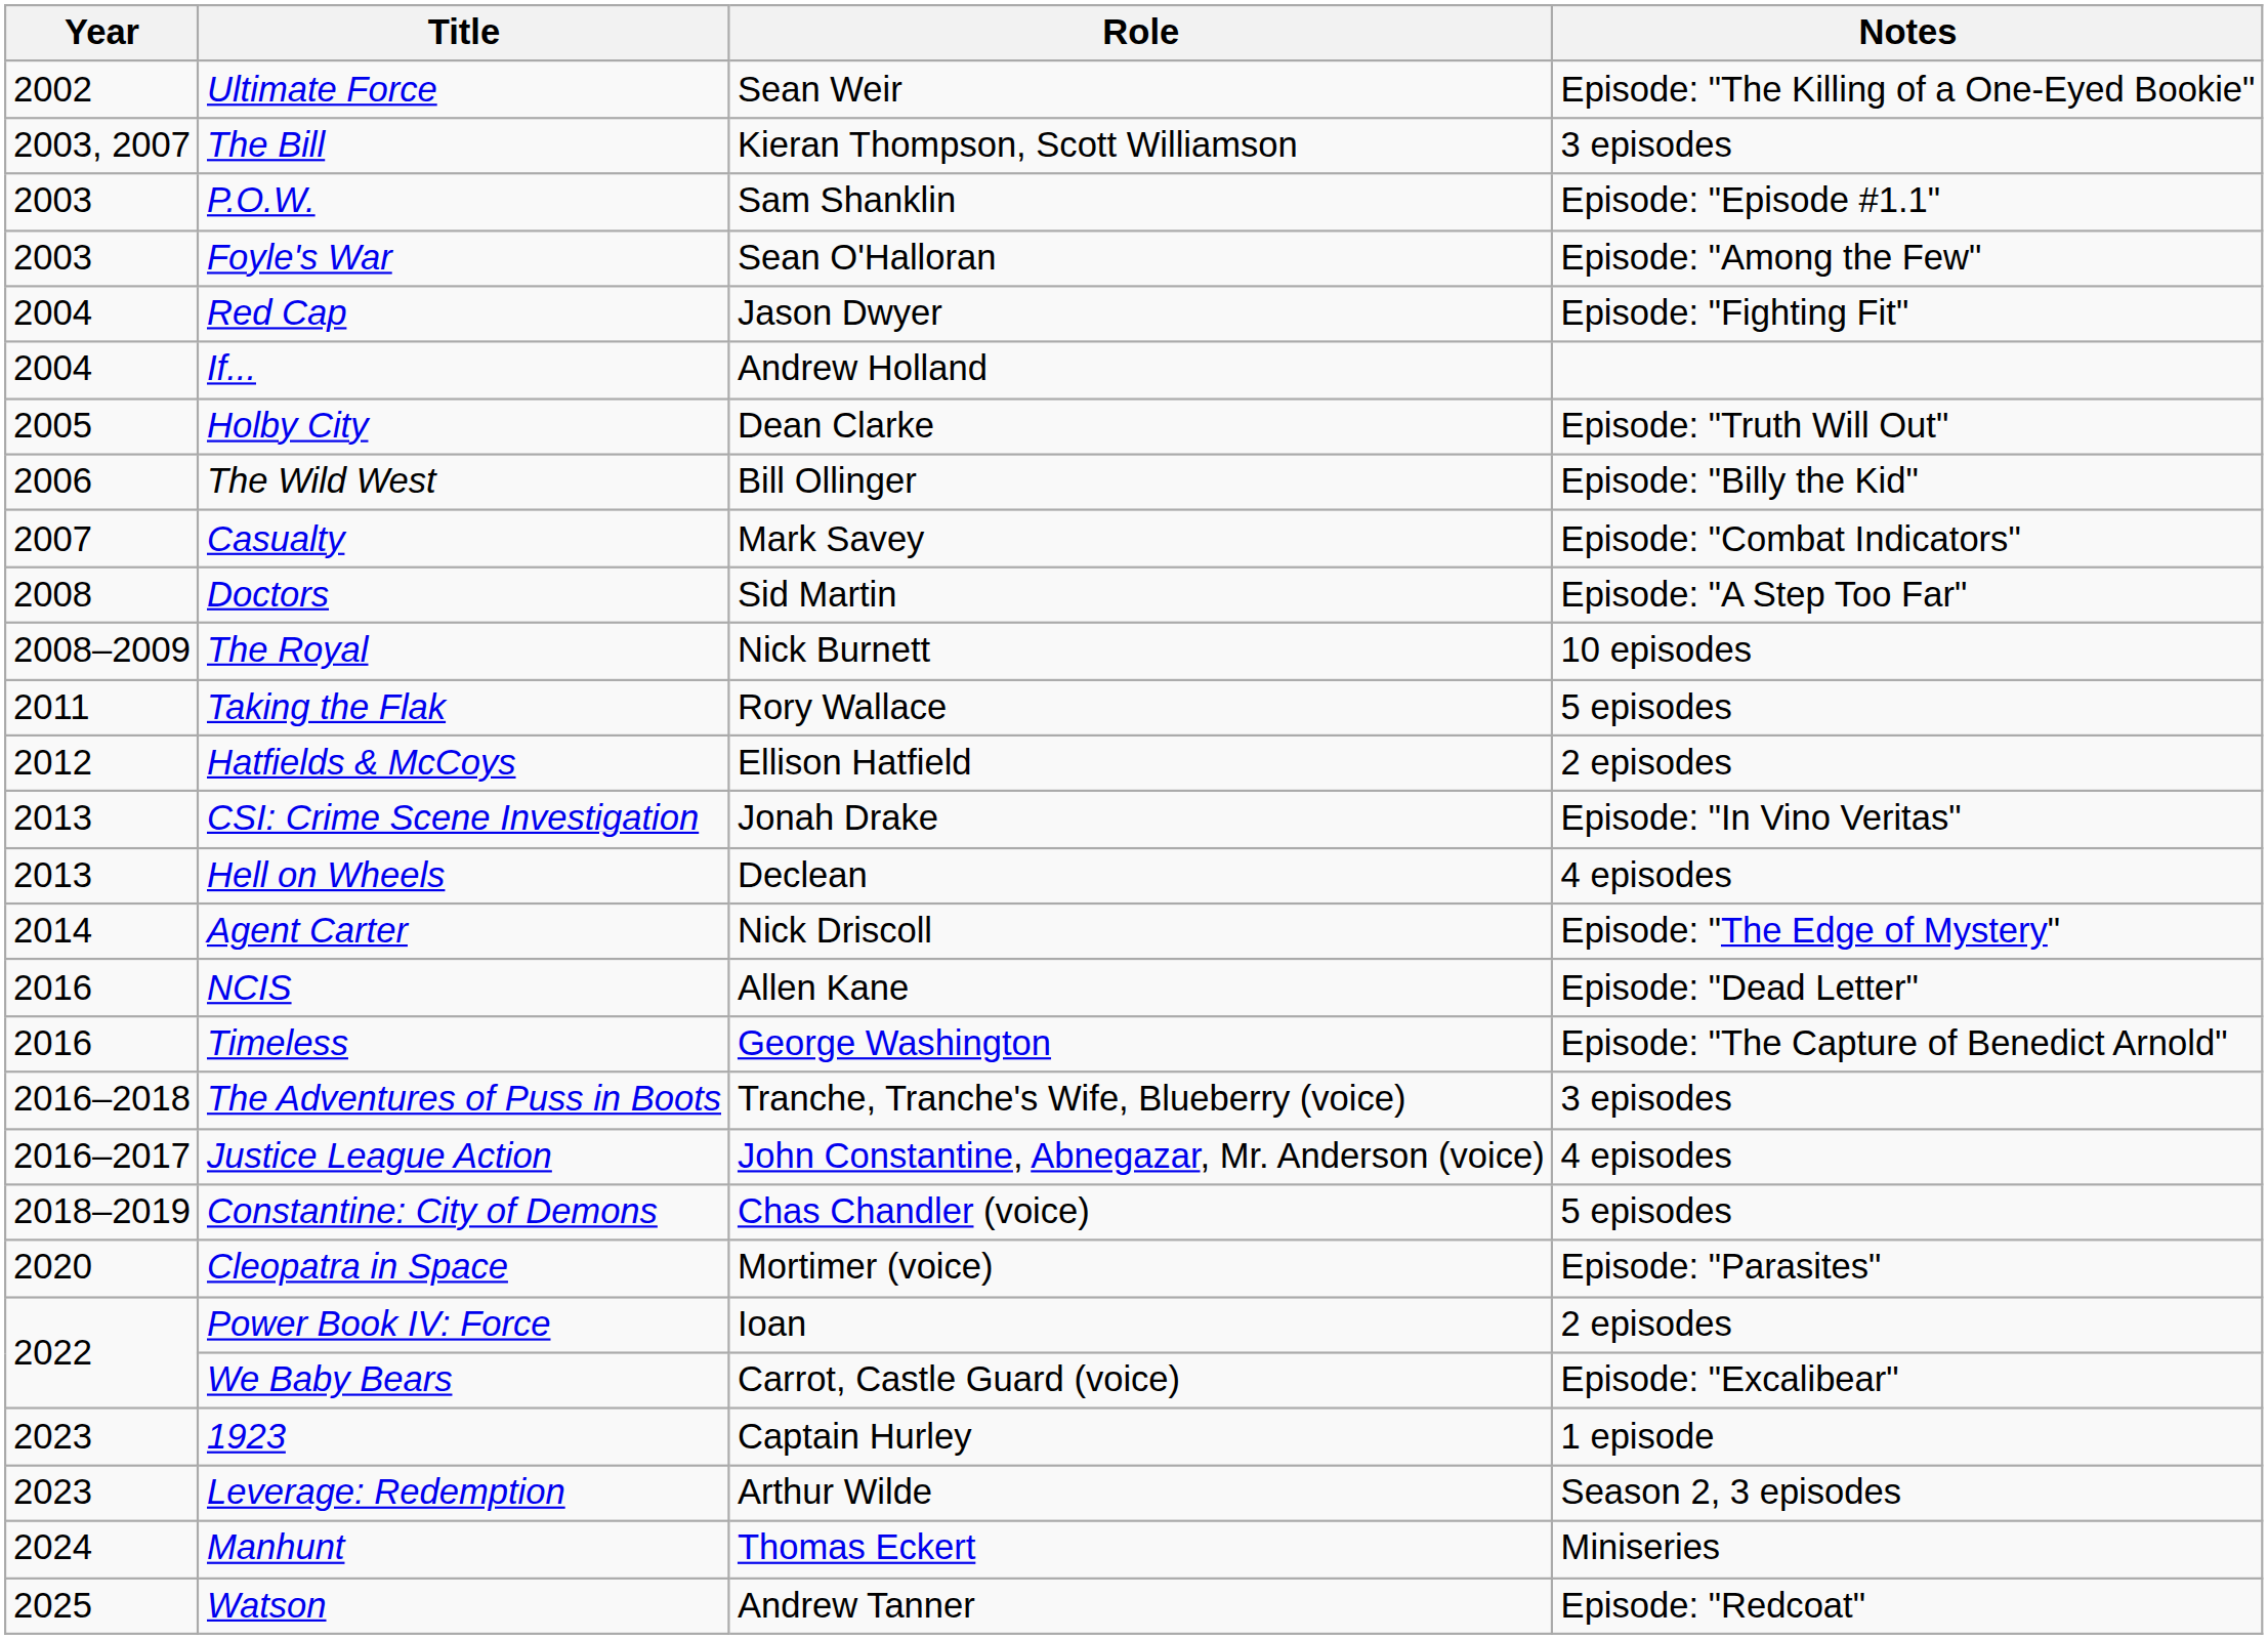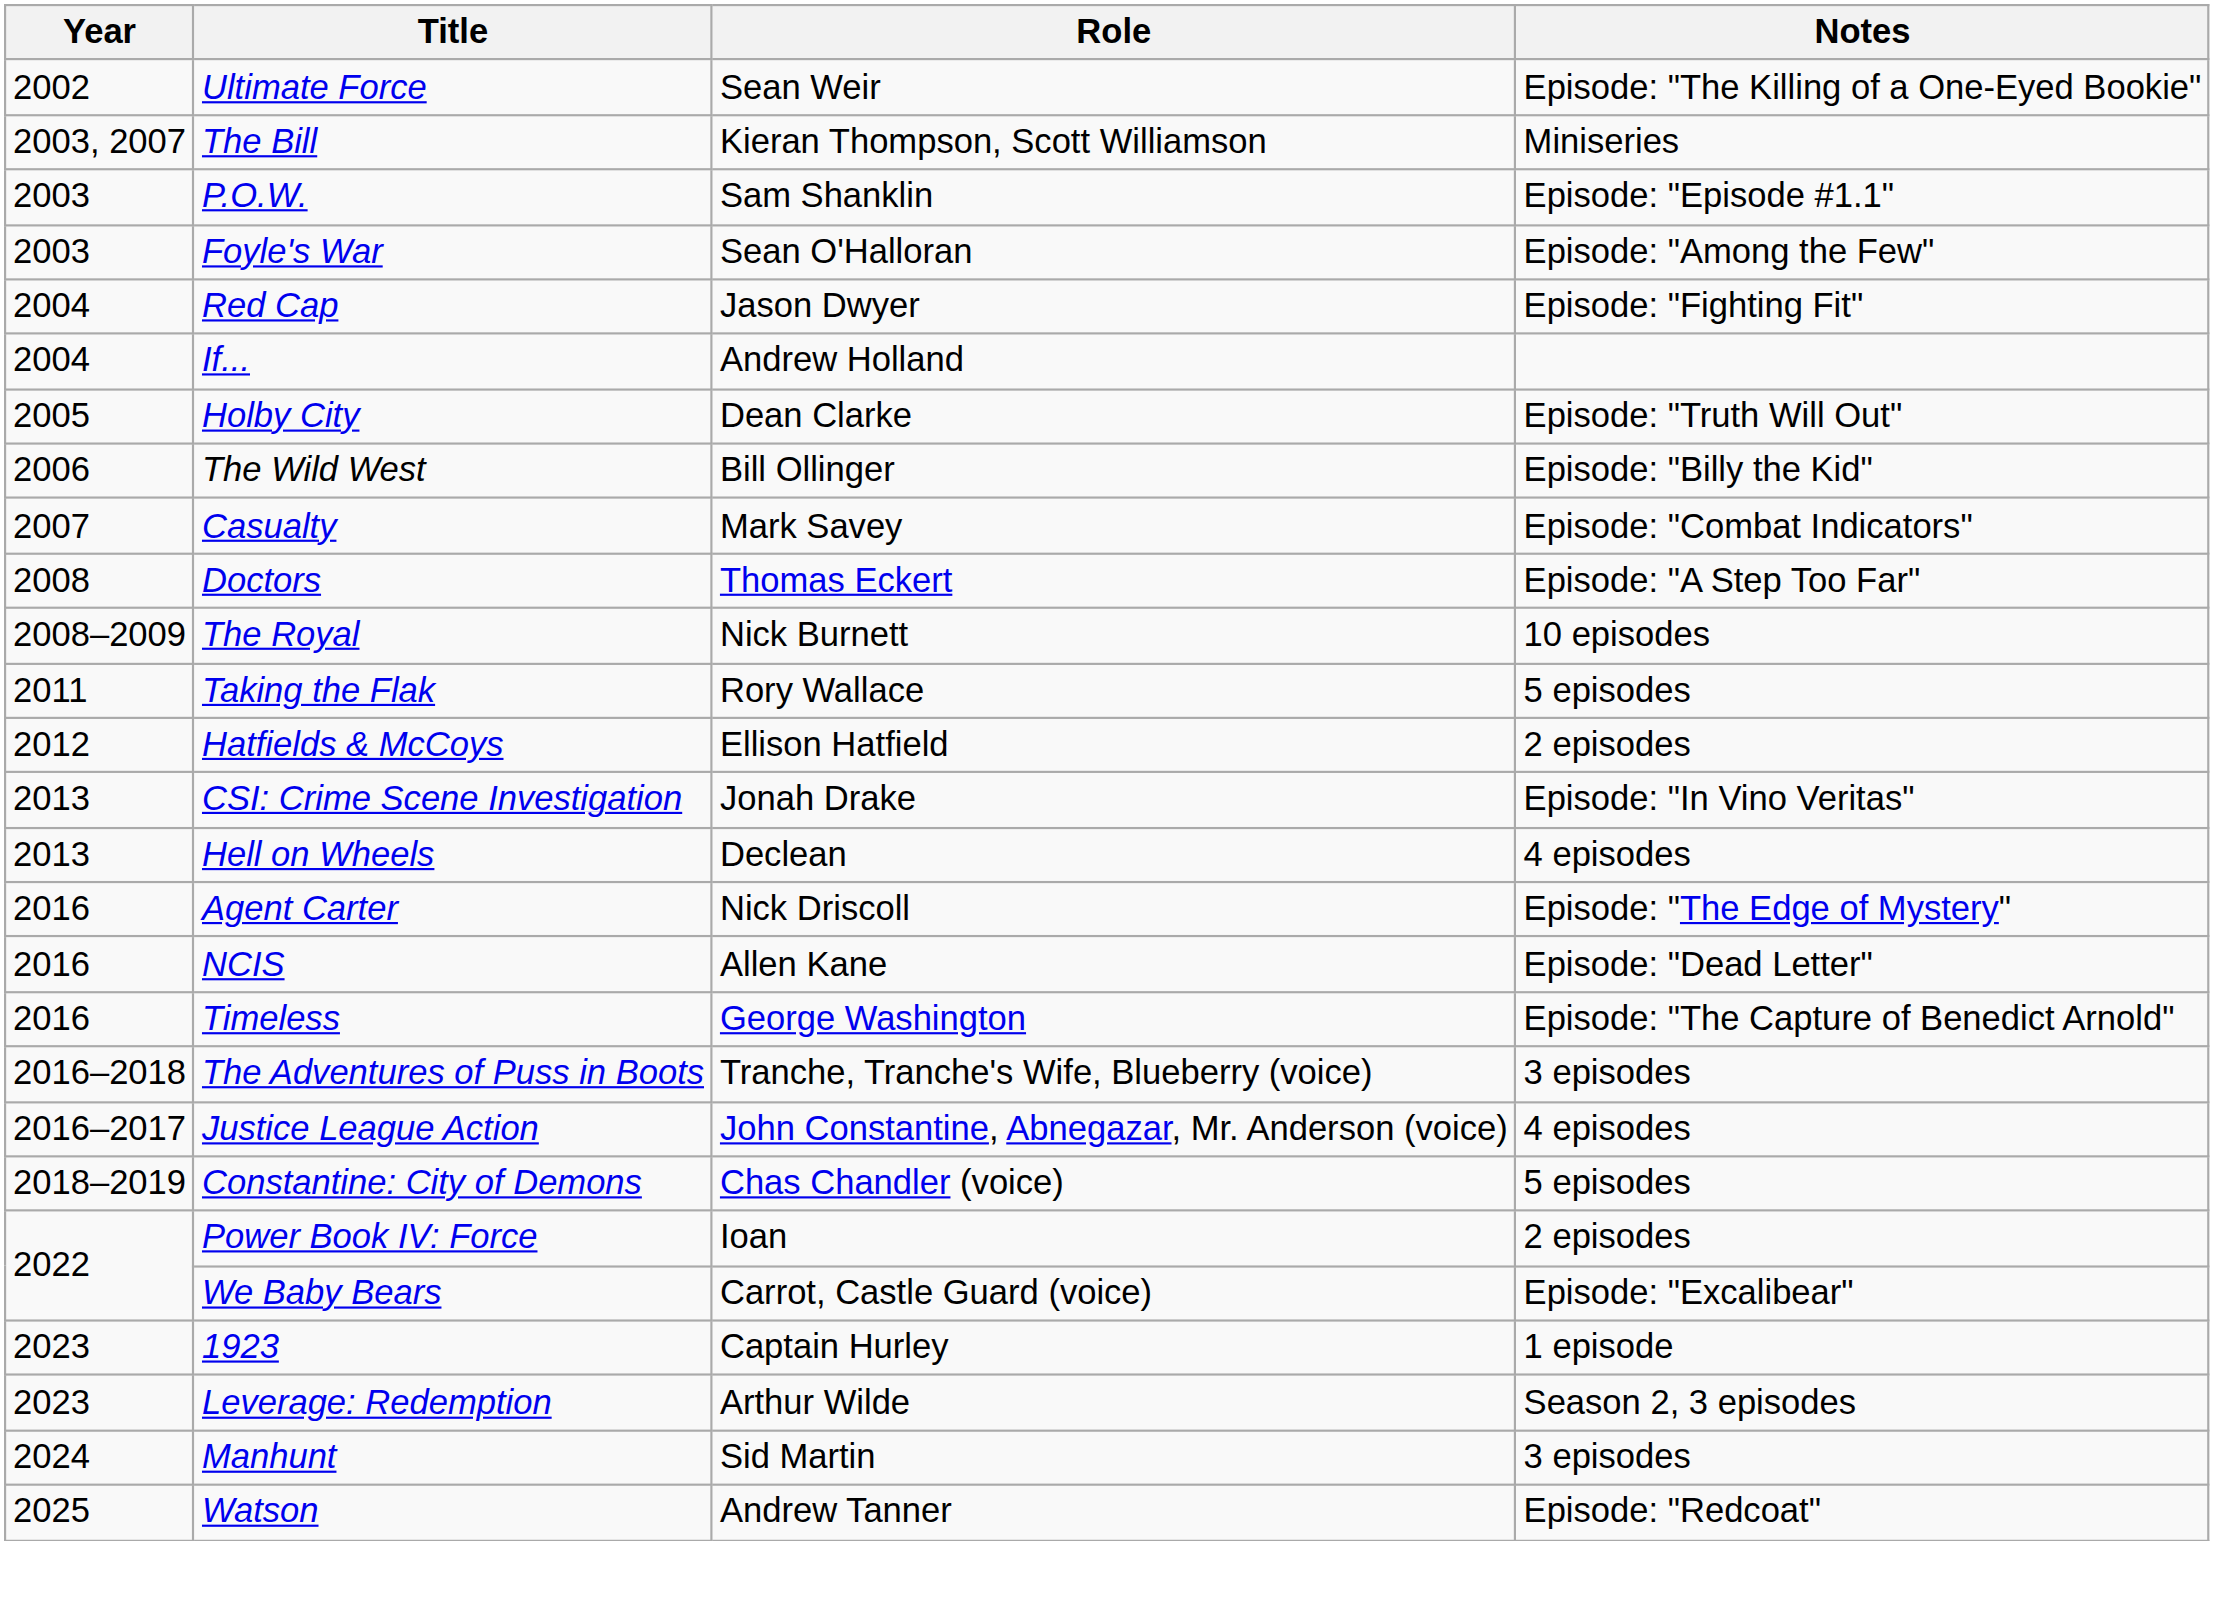The Bill | Notes: 3 episodes -> Miniseries
Doctors | Role: Sid Martin -> Thomas Eckert
Agent Carter | Year: 2014 -> 2016
- row: 2020 | Cleopatra in Space | Mortimer (voice) | Episode: "Parasites"
Manhunt | Role: Thomas Eckert -> Sid Martin
Manhunt | Notes: Miniseries -> 3 episodes
